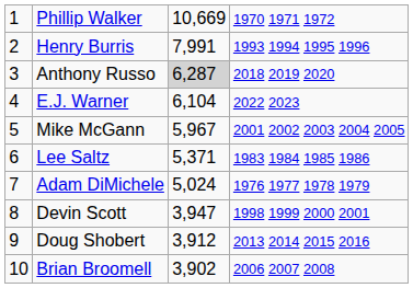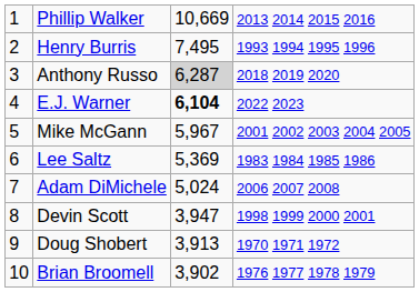Phillip Walker | column 4: 1970 1971 1972 -> 2013 2014 2015 2016
Henry Burris | column 3: 7,991 -> 7,495
E.J. Warner | column 3: normal -> bold
Lee Saltz | column 3: 5,371 -> 5,369
Adam DiMichele | column 4: 1976 1977 1978 1979 -> 2006 2007 2008
Doug Shobert | column 3: 3,912 -> 3,913
Doug Shobert | column 4: 2013 2014 2015 2016 -> 1970 1971 1972
Brian Broomell | column 4: 2006 2007 2008 -> 1976 1977 1978 1979
